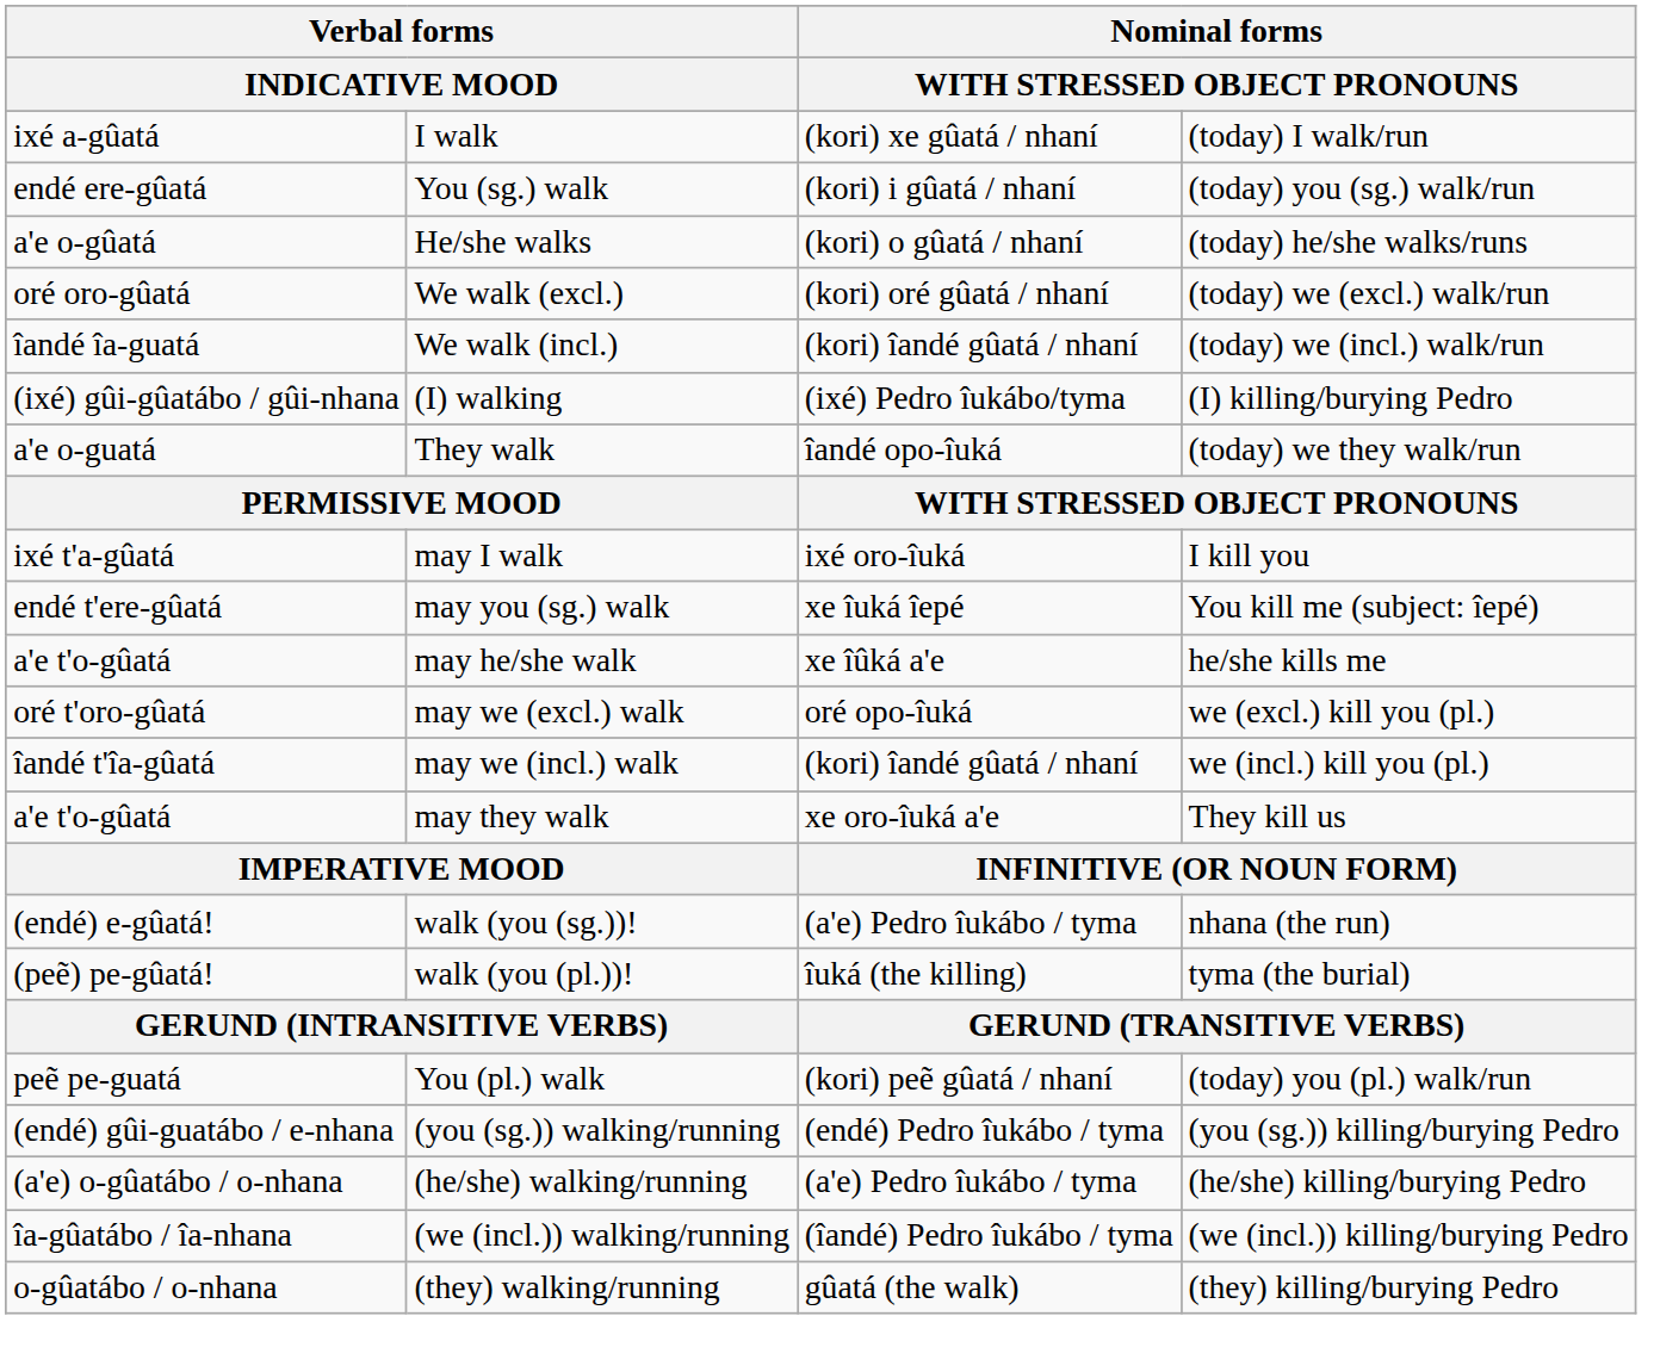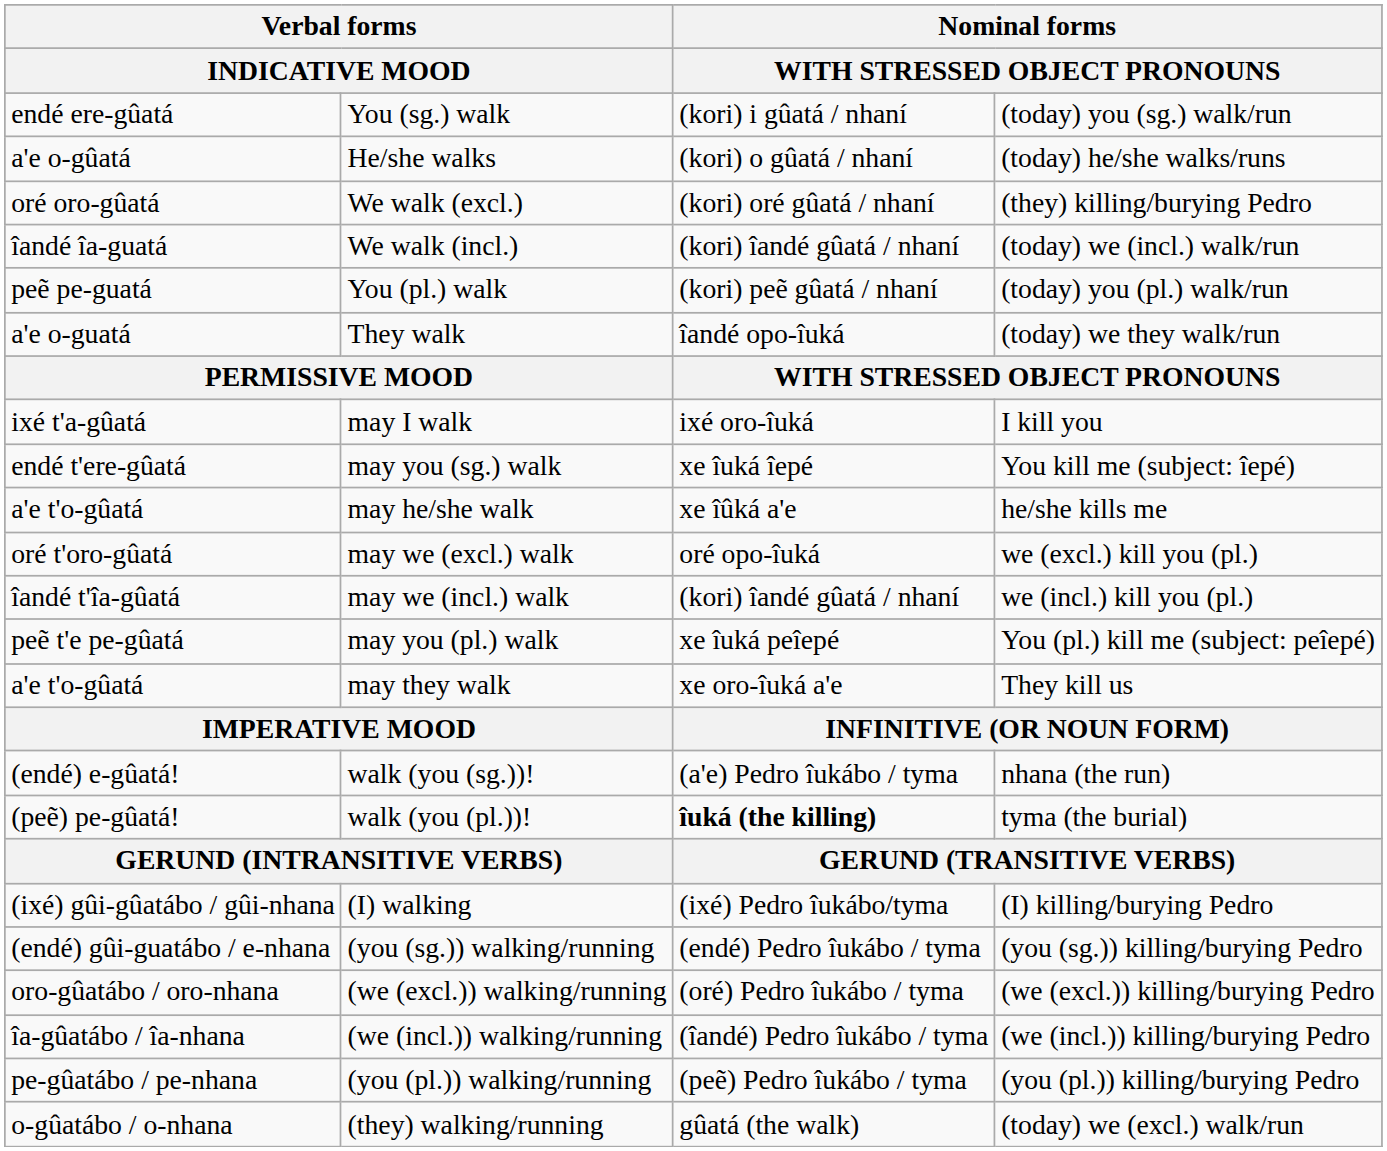- row: ixé a-gûatá | I walk | (kori) xe gûatá / nhaní | (today) I walk/run
We walk (excl.) | column 4: (today) we (excl.) walk/run -> (they) killing/burying Pedro
rows swapped: You (pl.) walk <-> (I) walking
+ row: peẽ t'e pe-gûatá | may you (pl.) walk | xe îuká peîepé | You (pl.) kill me (subject: peîepé)
walk (you (pl.))! | column 3: normal -> bold
- row: (a'e) o-gûatábo / o-nhana | (he/she) walking/running | (a'e) Pedro îukábo / tyma | (he/she) killing/burying Pedro
+ row: oro-gûatábo / oro-nhana | (we (excl.)) walking/running | (oré) Pedro îukábo / tyma | (we (excl.)) killing/burying Pedro
+ row: pe-gûatábo / pe-nhana | (you (pl.)) walking/running | (peẽ) Pedro îukábo / tyma | (you (pl.)) killing/burying Pedro
(they) walking/running | column 4: (they) killing/burying Pedro -> (today) we (excl.) walk/run
